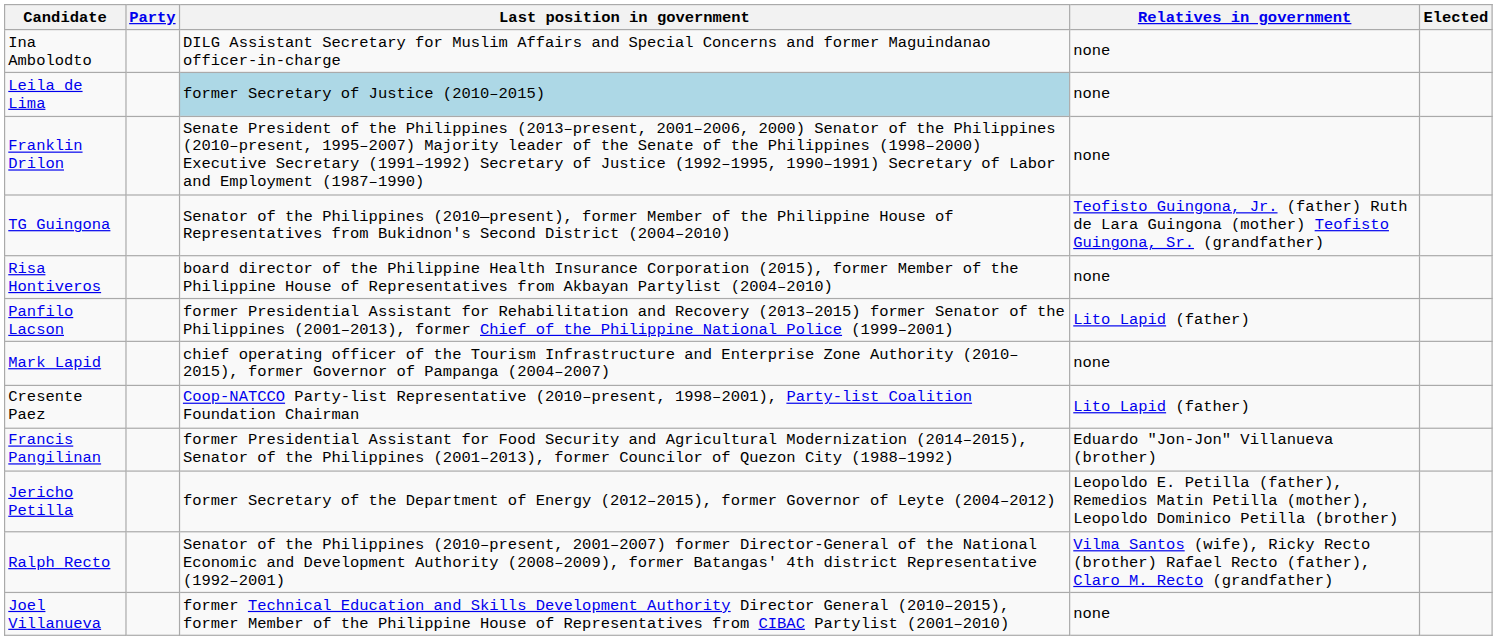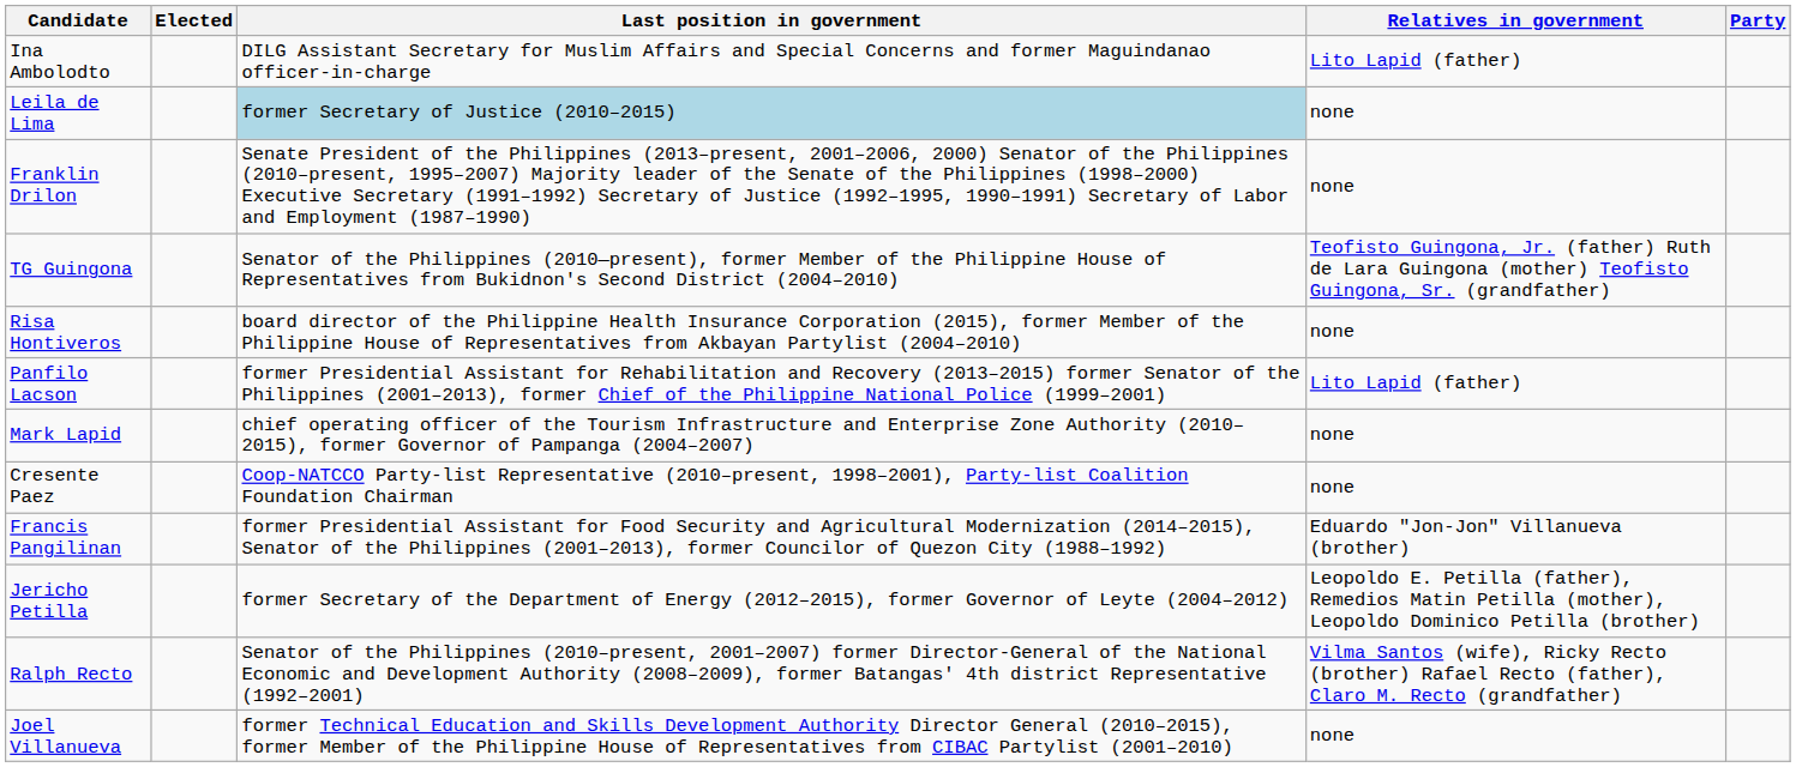columns swapped: Party <-> Elected
Ina Ambolodto | Relatives in government: none -> Lito Lapid (father)
Cresente Paez | Relatives in government: Lito Lapid (father) -> none
